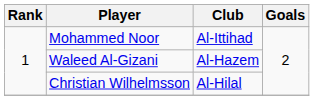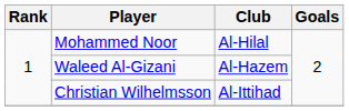Mohammed Noor | Club: Al-Ittihad -> Al-Hilal
Christian Wilhelmsson | Club: Al-Hilal -> Al-Ittihad
